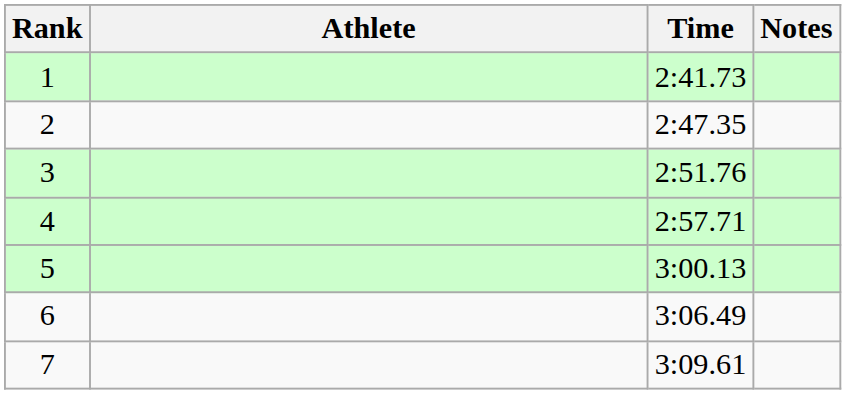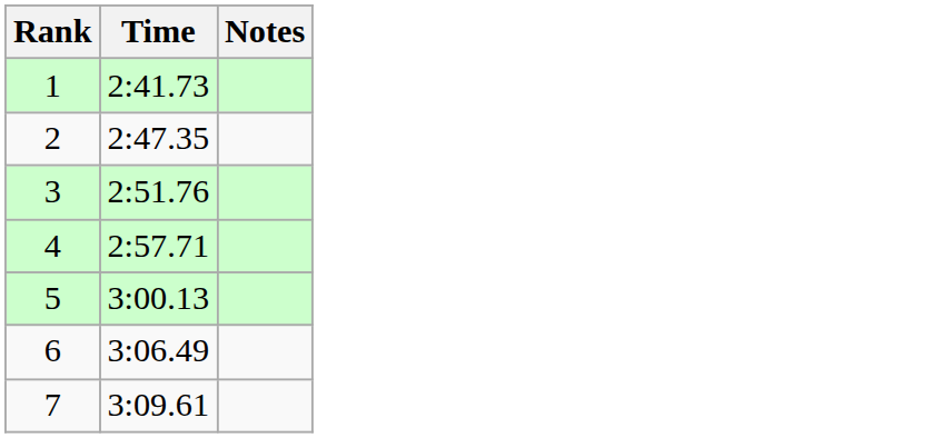- column: Athlete
